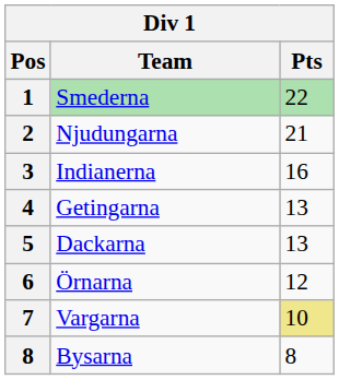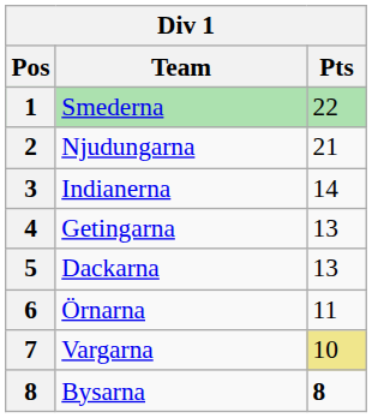Indianerna | Pts: 16 -> 14
Örnarna | Pts: 12 -> 11
Bysarna | Pts: normal -> bold
